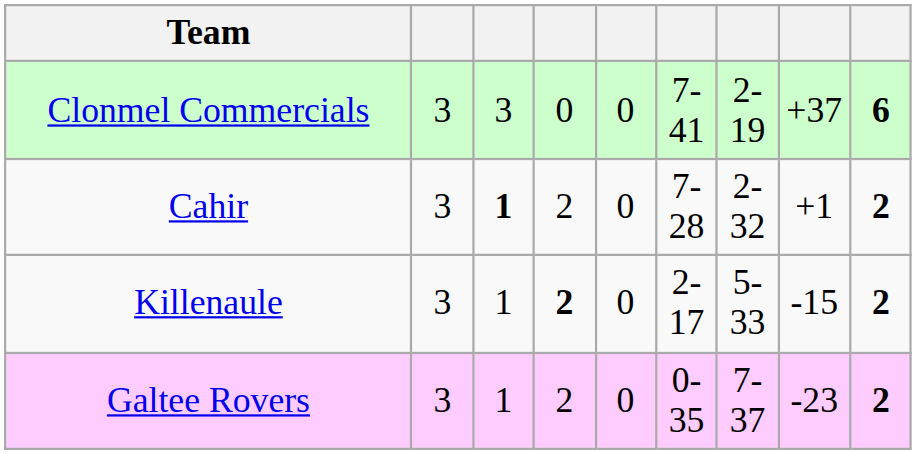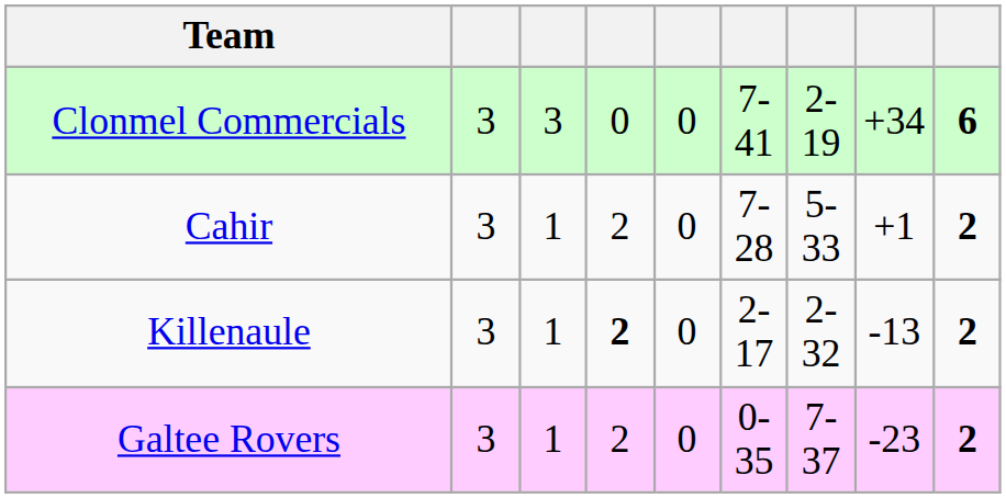Clonmel Commercials | column 8: +37 -> +34
Cahir | column 3: bold -> normal
Cahir | column 7: 2-32 -> 5-33
Killenaule | column 7: 5-33 -> 2-32
Killenaule | column 8: -15 -> -13
